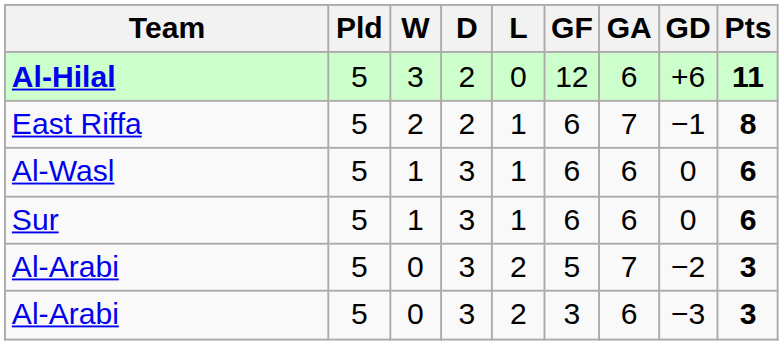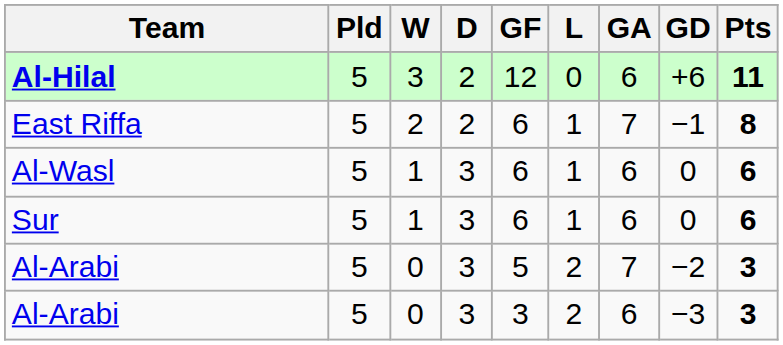columns swapped: L <-> GF
